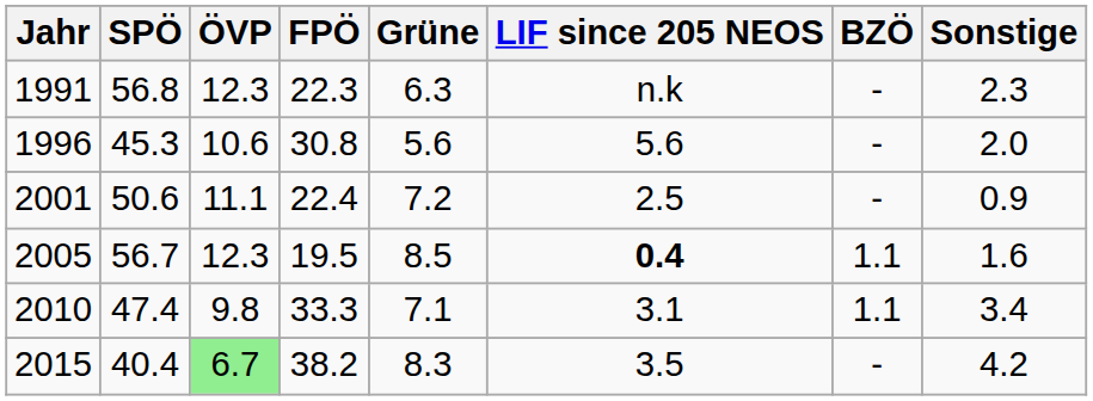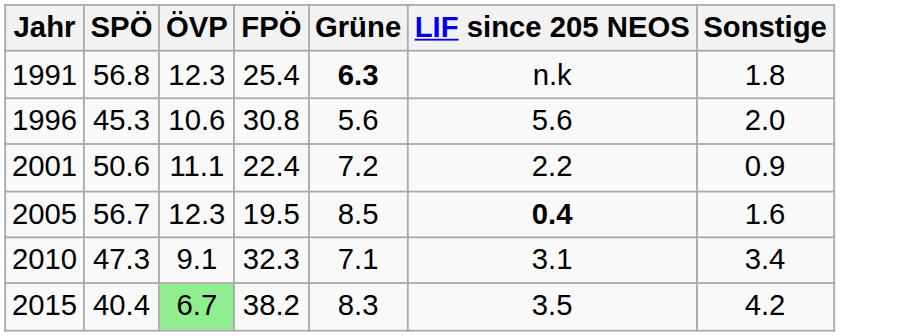- column: BZÖ | - | - | - | 1.1 | 1.1 | -
1991 | FPÖ: 22.3 -> 25.4
1991 | Grüne: normal -> bold
1991 | Sonstige: 2.3 -> 1.8
2001 | LIF since 205 NEOS: 2.5 -> 2.2
2010 | SPÖ: 47.4 -> 47.3
2010 | ÖVP: 9.8 -> 9.1
2010 | FPÖ: 33.3 -> 32.3
